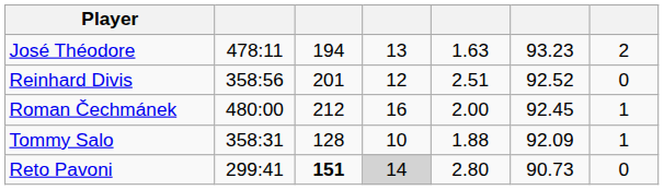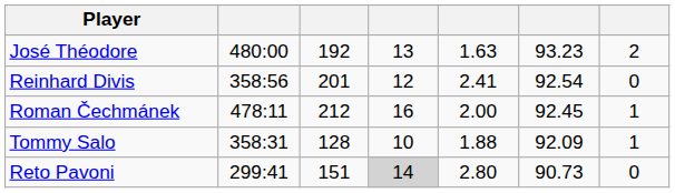José Théodore | column 2: 478:11 -> 480:00
José Théodore | column 3: 194 -> 192
Reinhard Divis | column 5: 2.51 -> 2.41
Reinhard Divis | column 6: 92.52 -> 92.54
Roman Čechmánek | column 2: 480:00 -> 478:11
Reto Pavoni | column 3: bold -> normal
